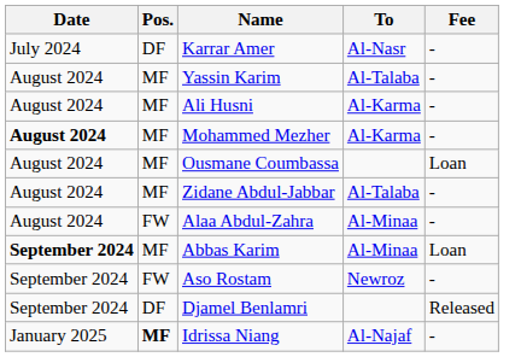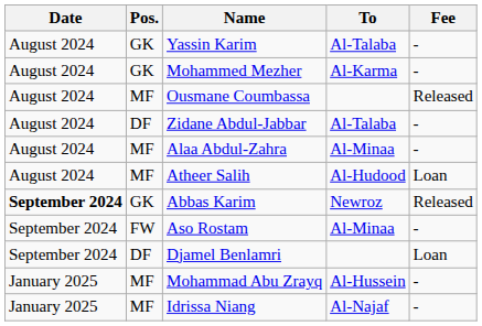- row: July 2024 | DF | Karrar Amer | Al-Nasr | -
Yassin Karim | Pos.: MF -> GK
- row: August 2024 | MF | Ali Husni | Al-Karma | -
Mohammed Mezher | Date: bold -> normal
Mohammed Mezher | Pos.: MF -> GK
Ousmane Coumbassa | Fee: Loan -> Released
Zidane Abdul-Jabbar | Pos.: MF -> DF
Alaa Abdul-Zahra | Pos.: FW -> MF
+ row: August 2024 | MF | Atheer Salih | Al-Hudood | Loan
Abbas Karim | Pos.: MF -> GK
Abbas Karim | To: Al-Minaa -> Newroz
Abbas Karim | Fee: Loan -> Released
Aso Rostam | To: Newroz -> Al-Minaa
Djamel Benlamri | Fee: Released -> Loan
+ row: January 2025 | MF | Mohammad Abu Zrayq | Al-Hussein | -
Idrissa Niang | Pos.: bold -> normal
